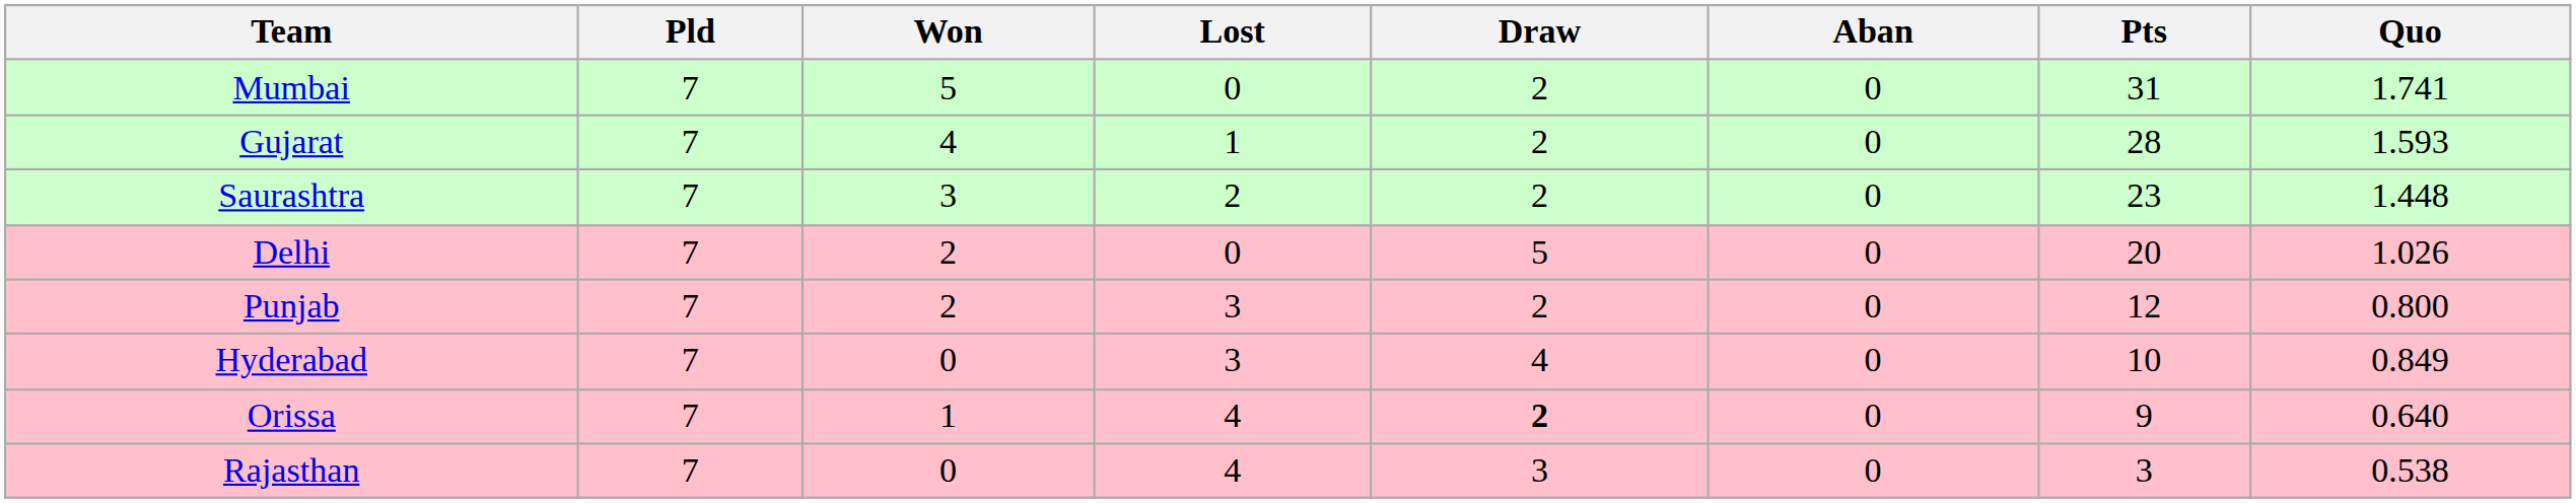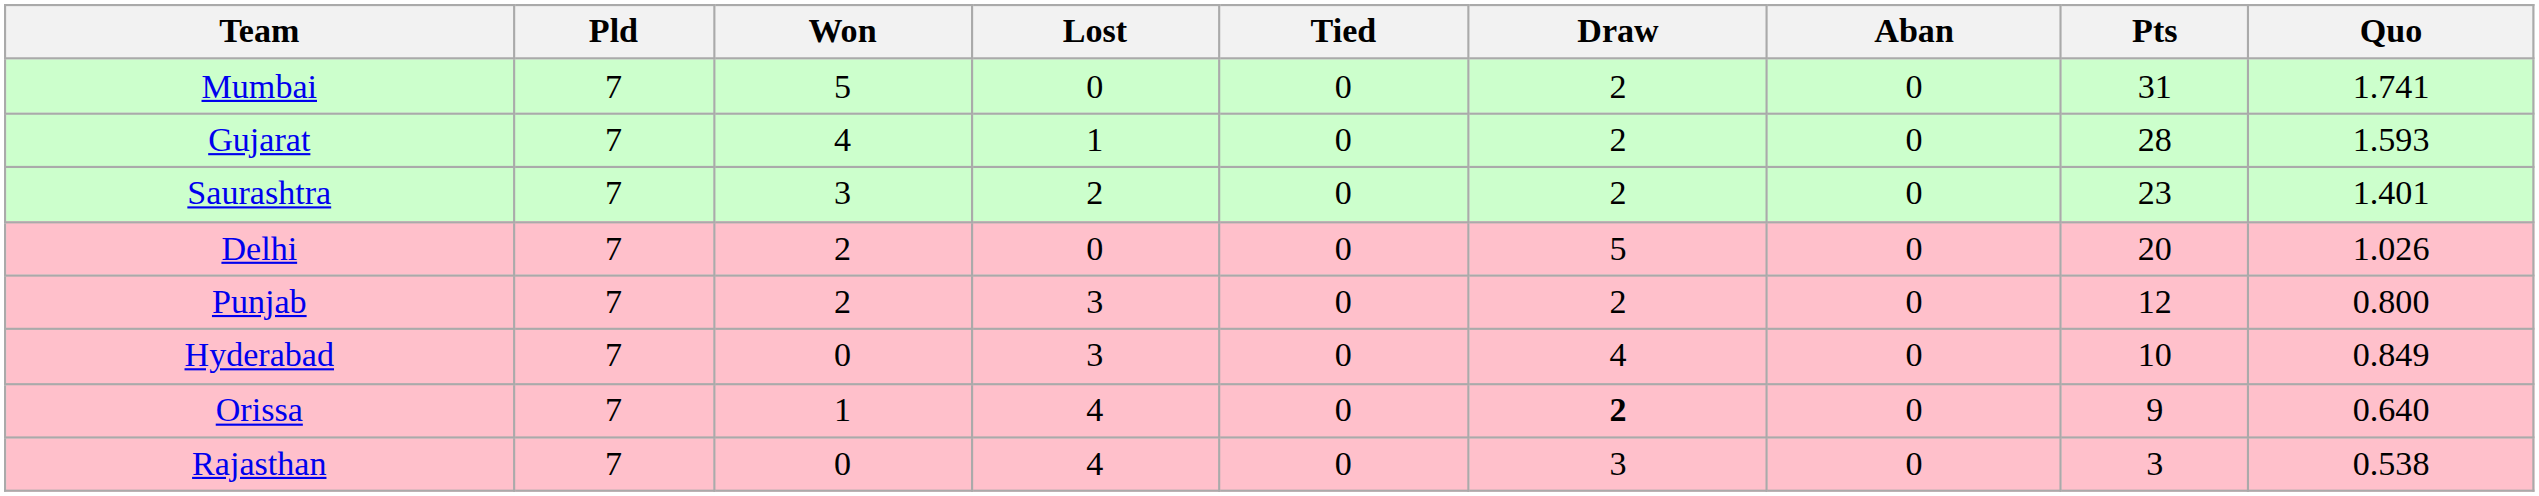+ column: Tied | 0 | 0 | 0 | 0 | 0 | 0 | 0 | 0
Saurashtra | Quo: 1.448 -> 1.401
